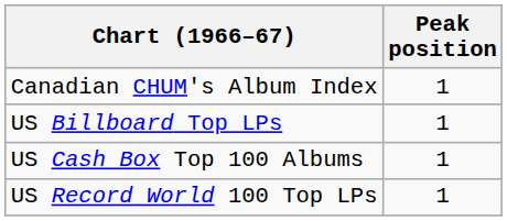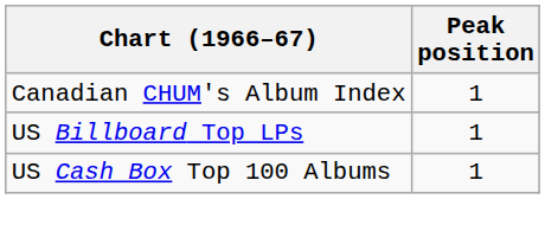- row: US Record World 100 Top LPs | 1
